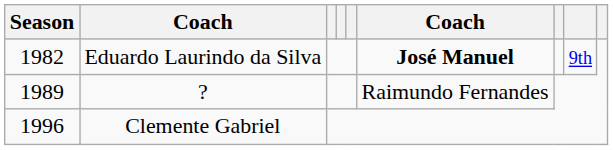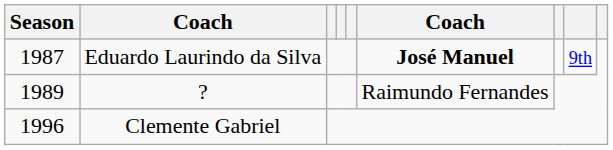Eduardo Laurindo da Silva | Season: 1982 -> 1987
